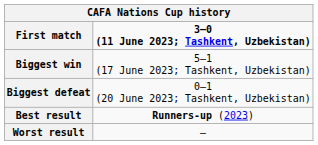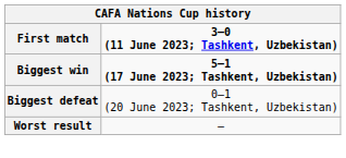Biggest win | column 2: normal -> bold
- row: Best result | Runners-up (2023)
